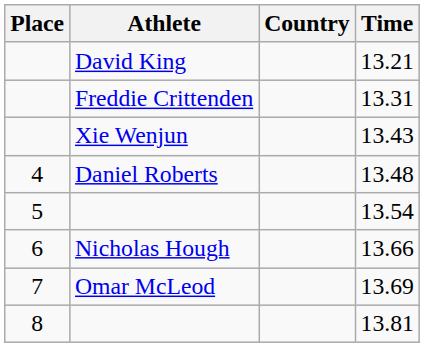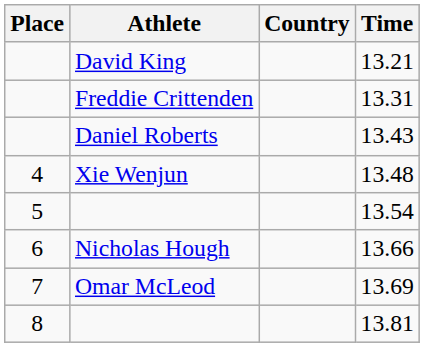13.43 | Athlete: Xie Wenjun -> Daniel Roberts
13.48 | Athlete: Daniel Roberts -> Xie Wenjun
